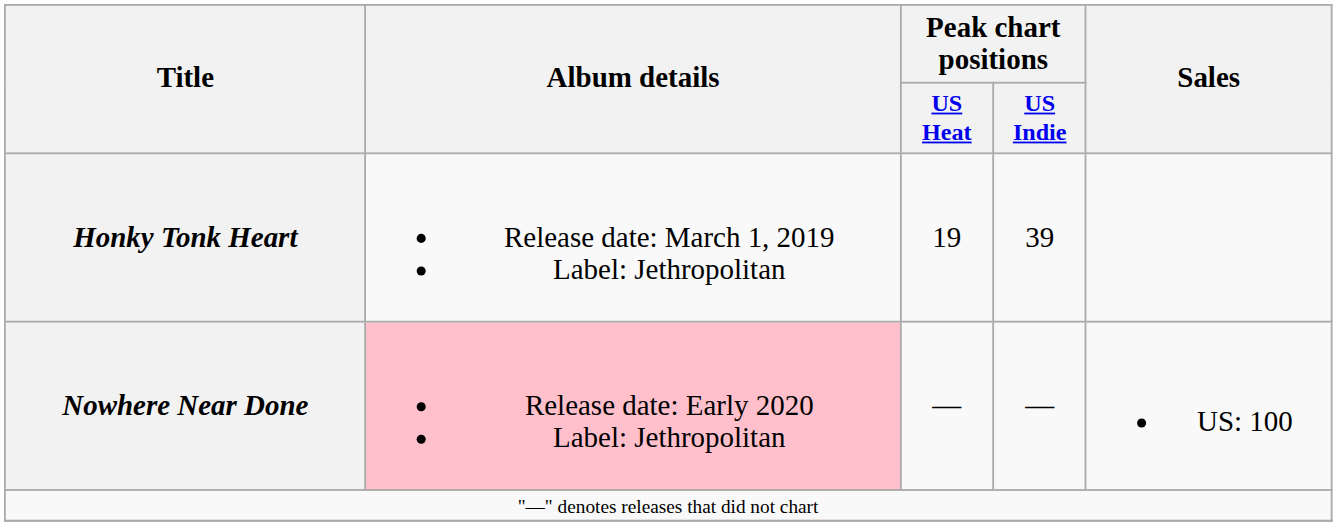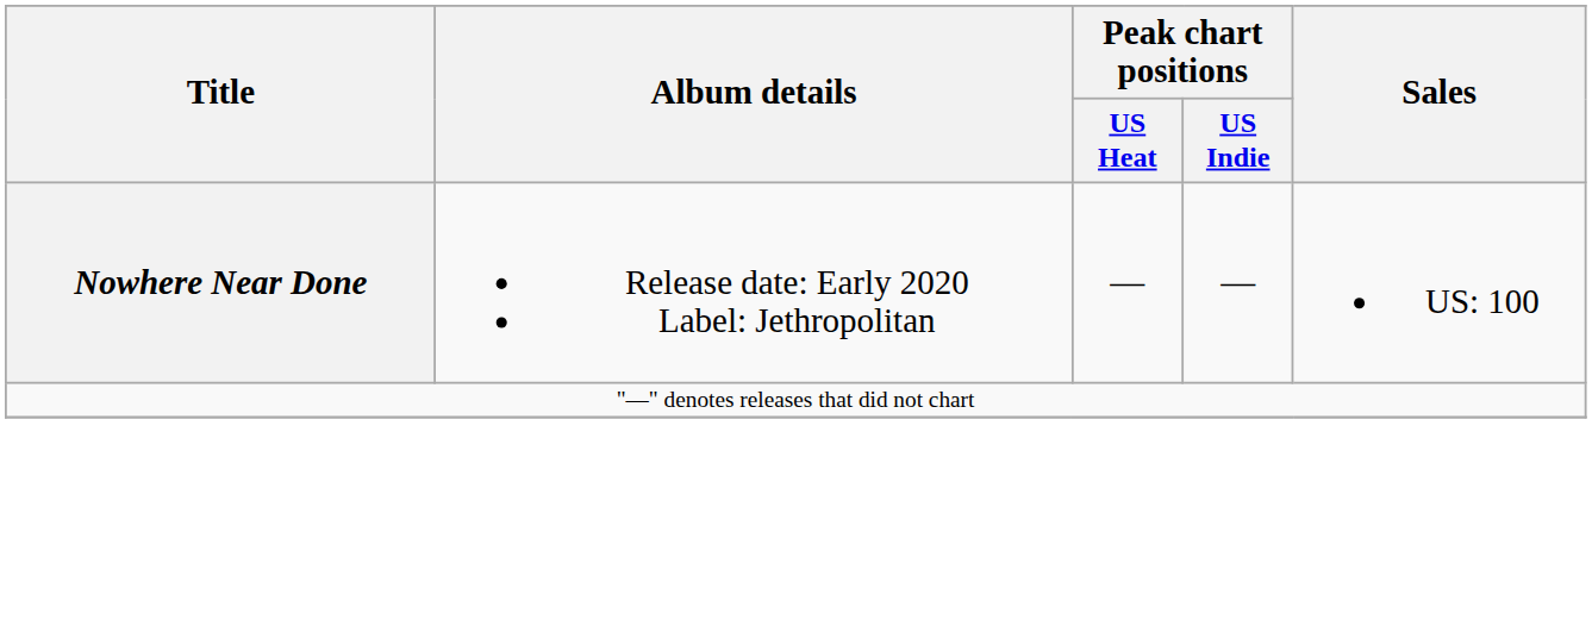- row: Honky Tonk Heart | Release date: March 1, 2019 Label: Jethropolitan | 19 | 39
Nowhere Near Done | Album details: pink background -> no background
